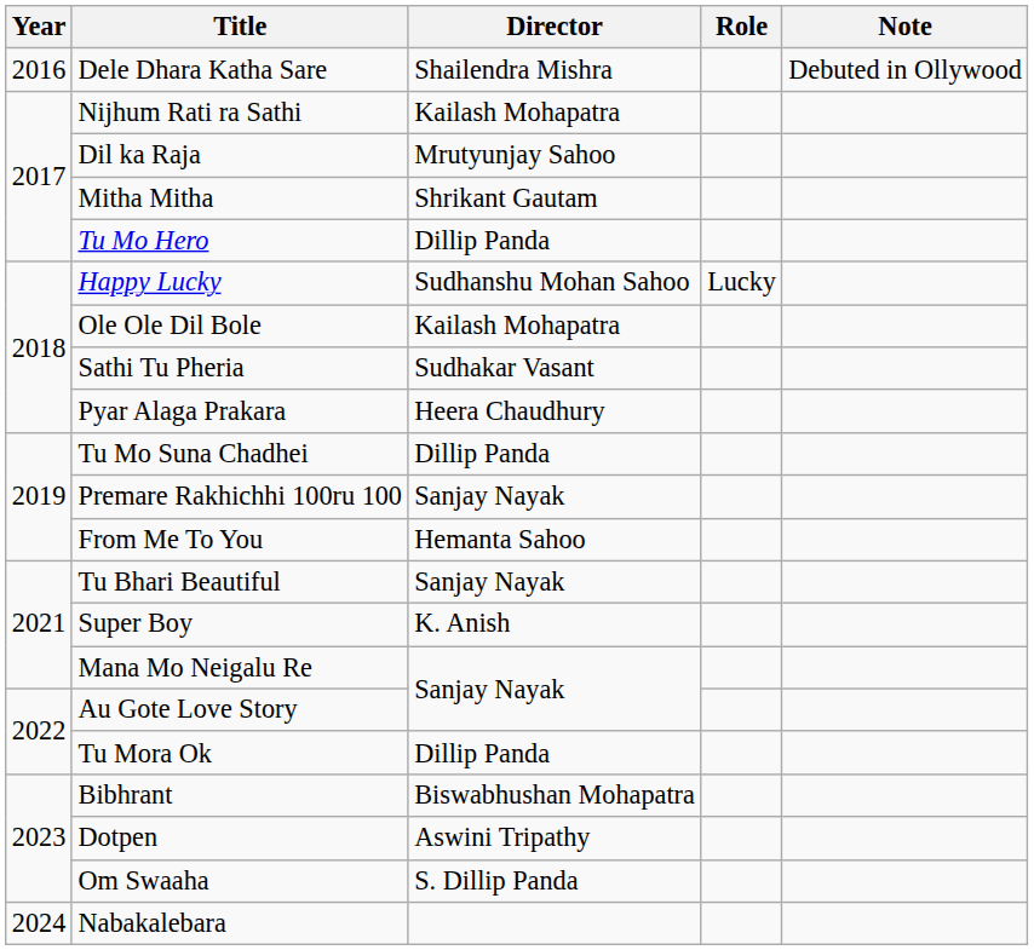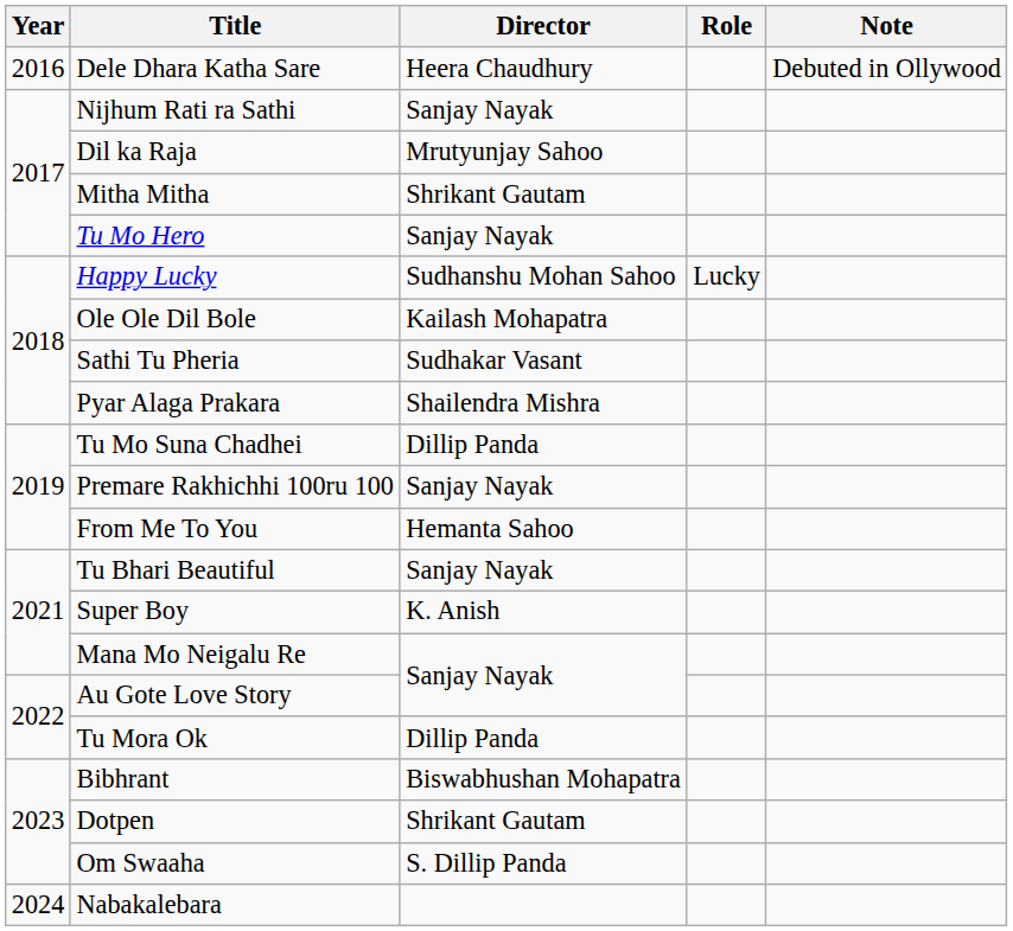Dele Dhara Katha Sare | Director: Shailendra Mishra -> Heera Chaudhury
Nijhum Rati ra Sathi | Director: Kailash Mohapatra -> Sanjay Nayak
Tu Mo Hero | Director: Dillip Panda -> Sanjay Nayak
Pyar Alaga Prakara | Director: Heera Chaudhury -> Shailendra Mishra
Dotpen | Director: Aswini Tripathy -> Shrikant Gautam
